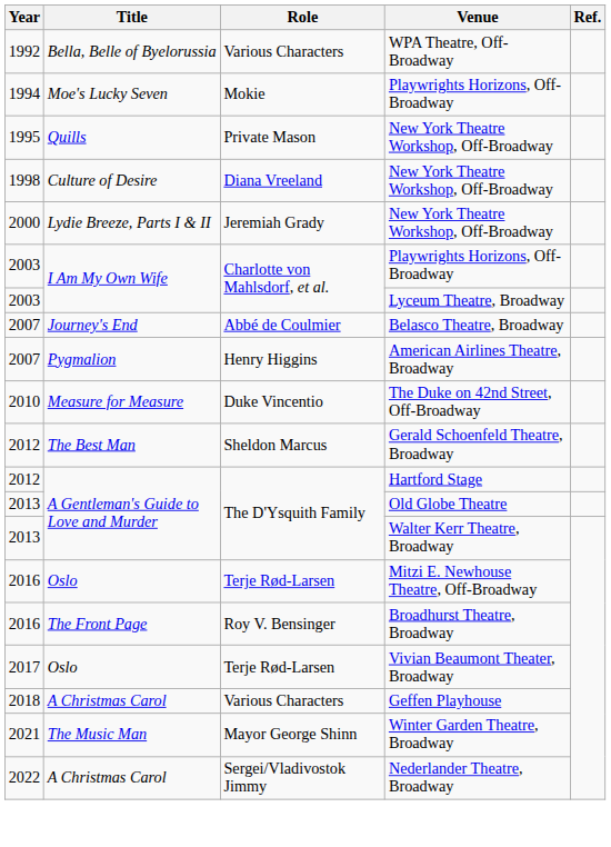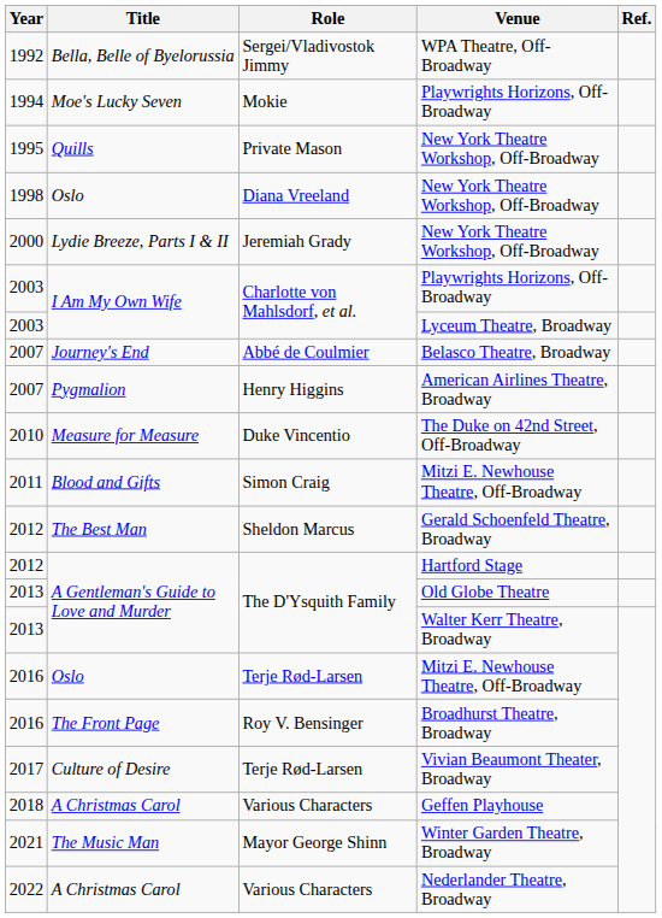WPA Theatre, Off-Broadway | Role: Various Characters -> Sergei/Vladivostok Jimmy
1998 / New York Theatre Workshop, Off-Broadway | Title: Culture of Desire -> Oslo
+ row: 2011 | Blood and Gifts | Simon Craig | Mitzi E. Newhouse Theatre, Off-Broadway
Vivian Beaumont Theater, Broadway | Title: Oslo -> Culture of Desire
Nederlander Theatre, Broadway | Role: Sergei/Vladivostok Jimmy -> Various Characters
